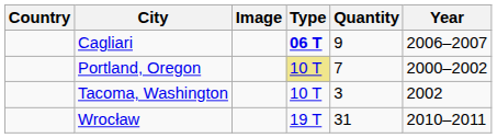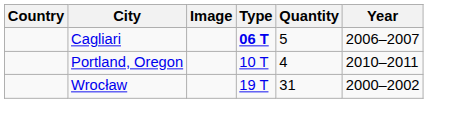Cagliari | Quantity: 9 -> 5
Portland, Oregon | Type: khaki background -> no background
Portland, Oregon | Quantity: 7 -> 4
Portland, Oregon | Year: 2000–2002 -> 2010–2011
- row: Tacoma, Washington | 10 T | 3 | 2002
Wrocław | Year: 2010–2011 -> 2000–2002
